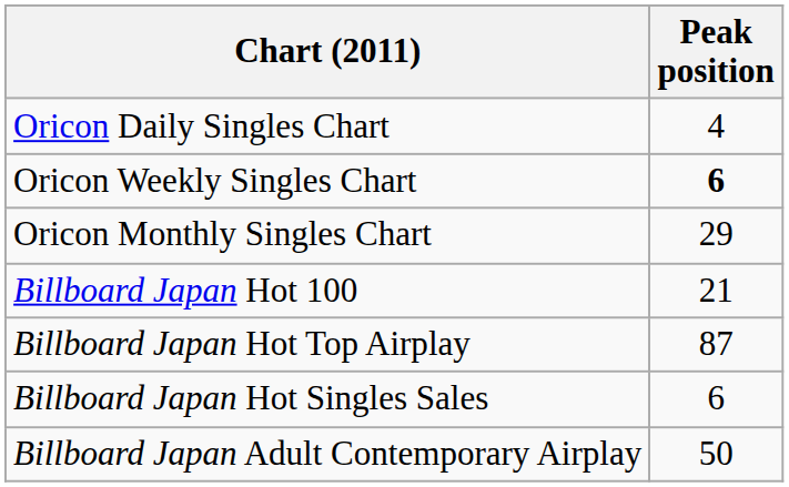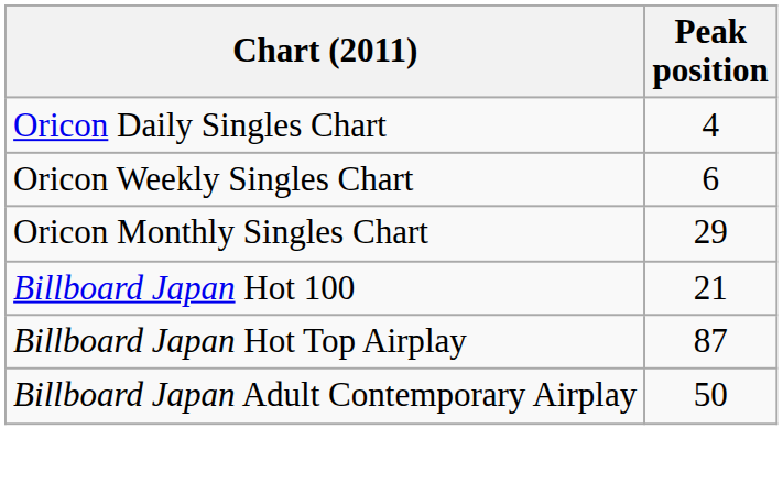Oricon Weekly Singles Chart | Peak position: bold -> normal
- row: Billboard Japan Hot Singles Sales | 6
